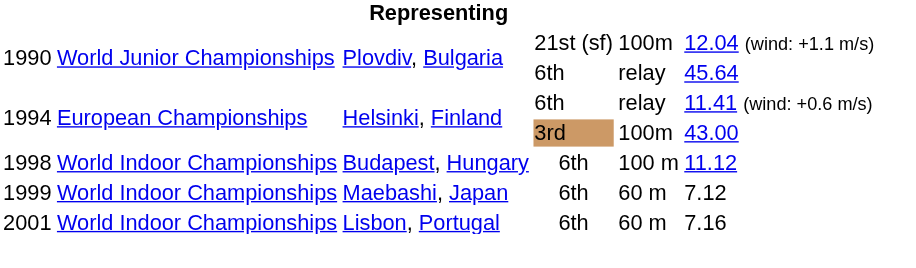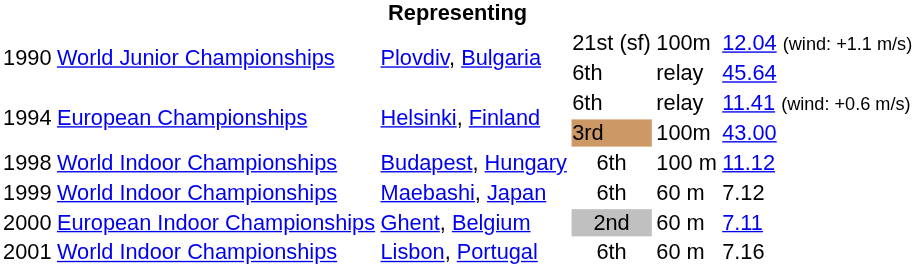+ row: 2000 | European Indoor Championships | Ghent, Belgium | 2nd | 60 m | 7.11
